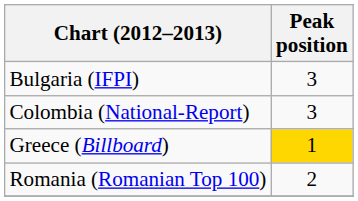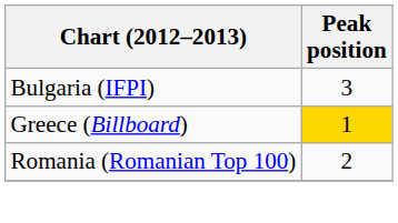- row: Colombia (National-Report) | 3
